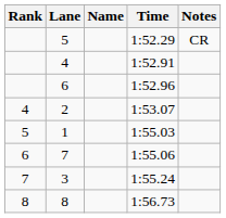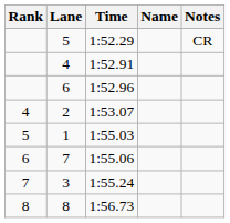columns swapped: Name <-> Time
